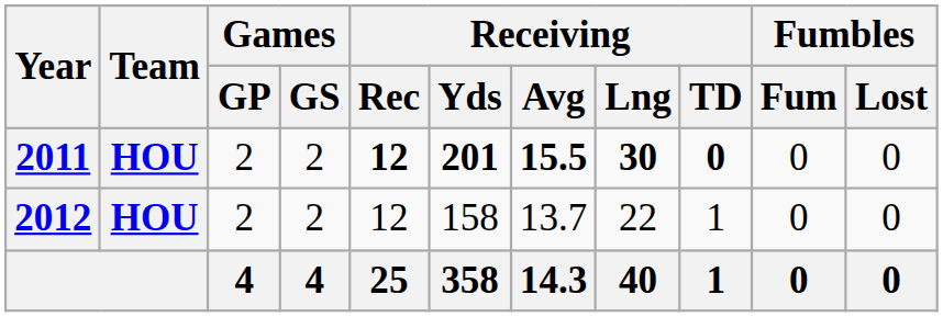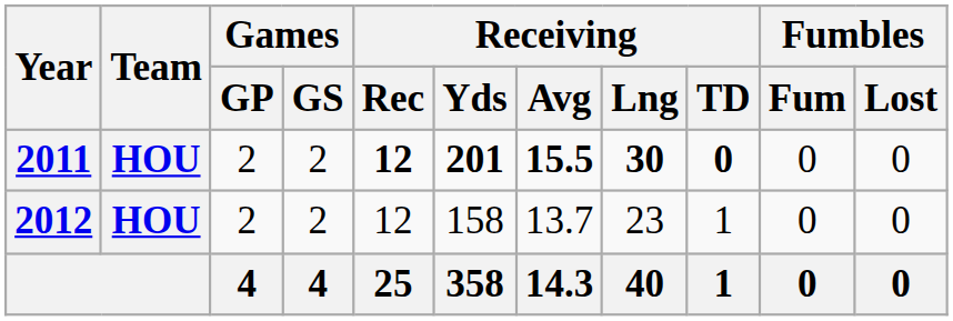2012 | Receiving / Lng: 22 -> 23
